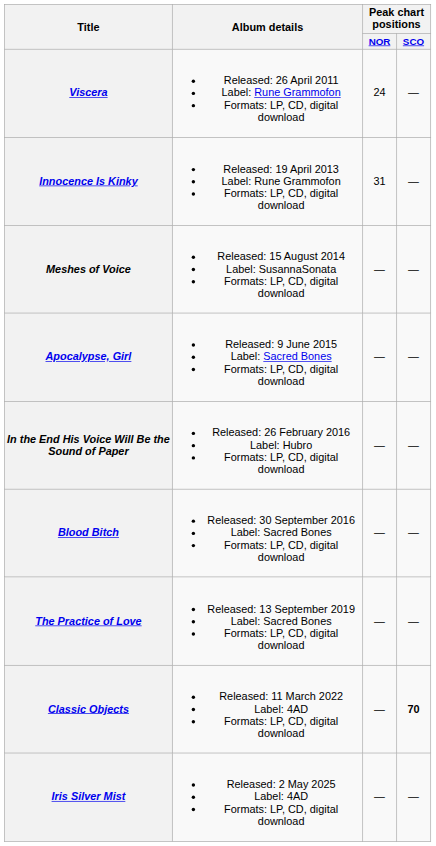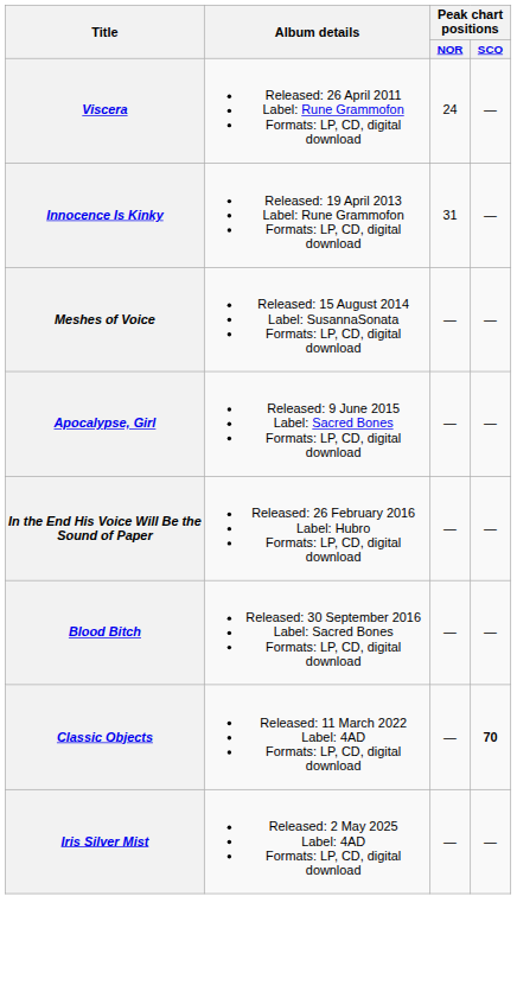- row: The Practice of Love | Released: 13 September 2019 Label: Sacred Bones Formats: LP, CD, digital download | — | —
